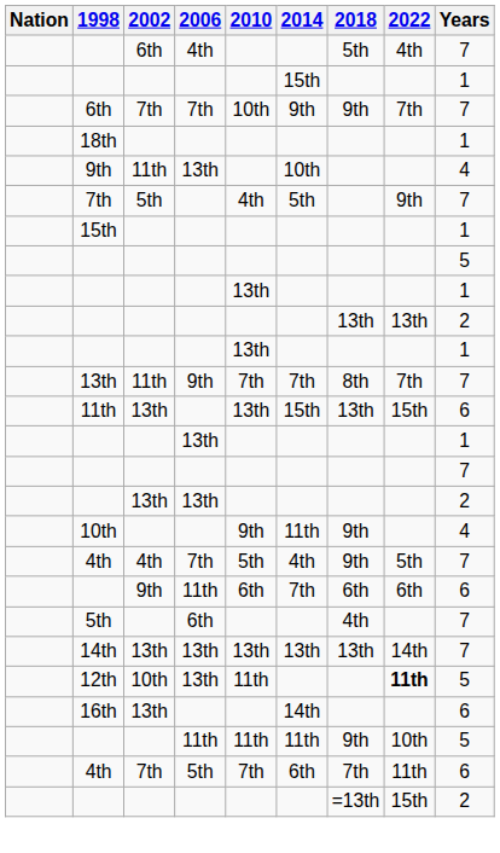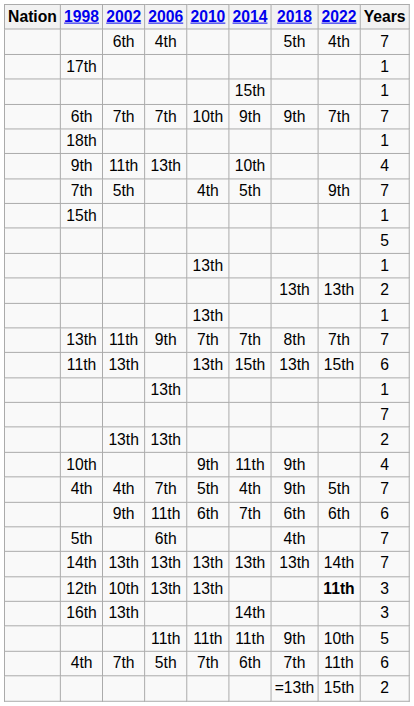+ row: 17th | 1
12th | 2010: 11th -> 13th
12th | Years: 5 -> 3
16th | Years: 6 -> 3
